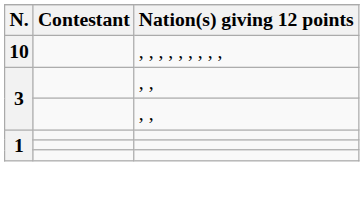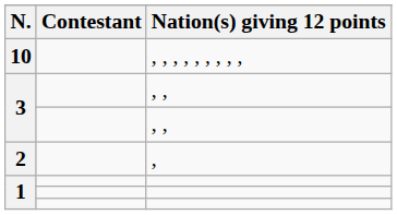+ row: 2 | ,
